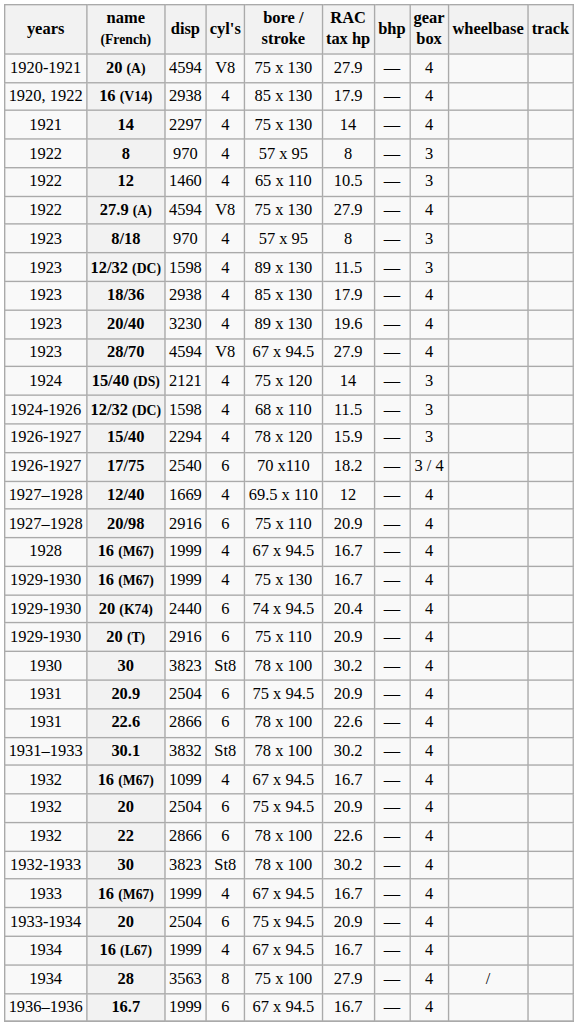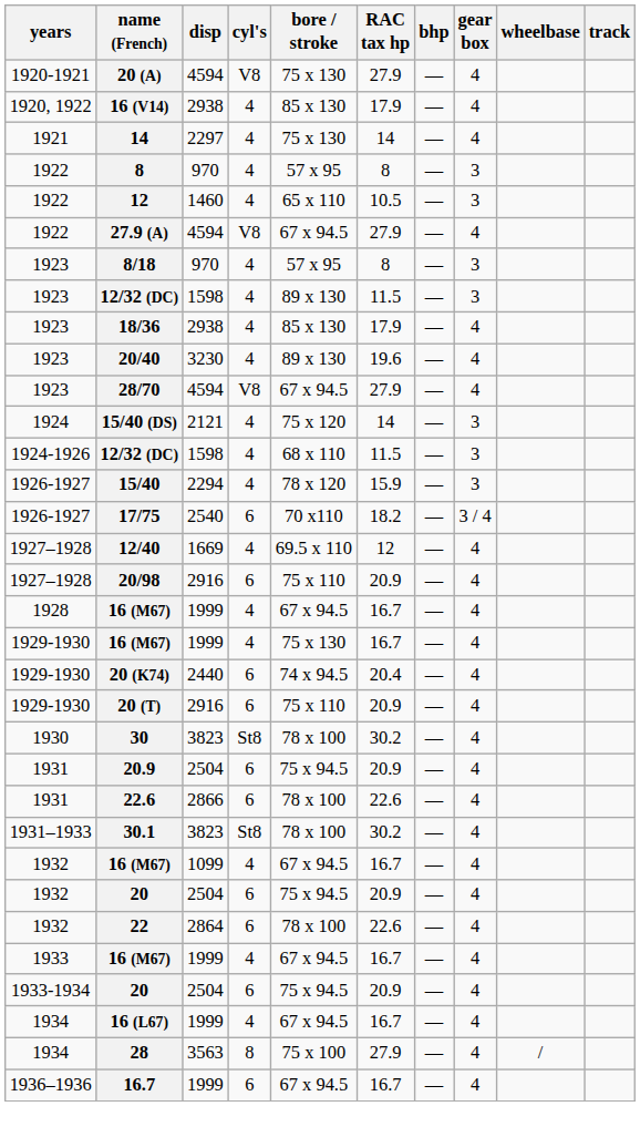27.9 (A) | bore / stroke: 75 x 130 -> 67 x 94.5
30.1 | disp: 3832 -> 3823
22 | disp: 2866 -> 2864
- row: 1932-1933 | 30 | 3823 | St8 | 78 x 100 | 30.2 | — | 4
